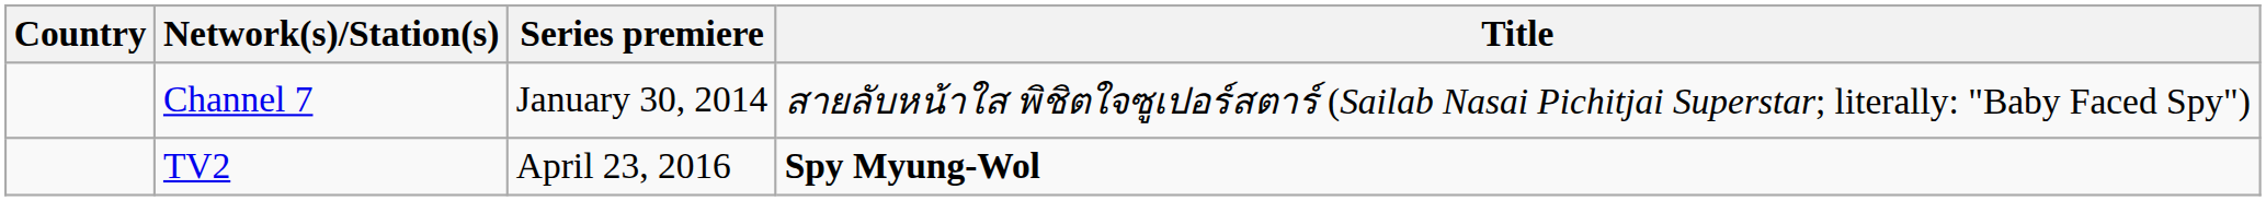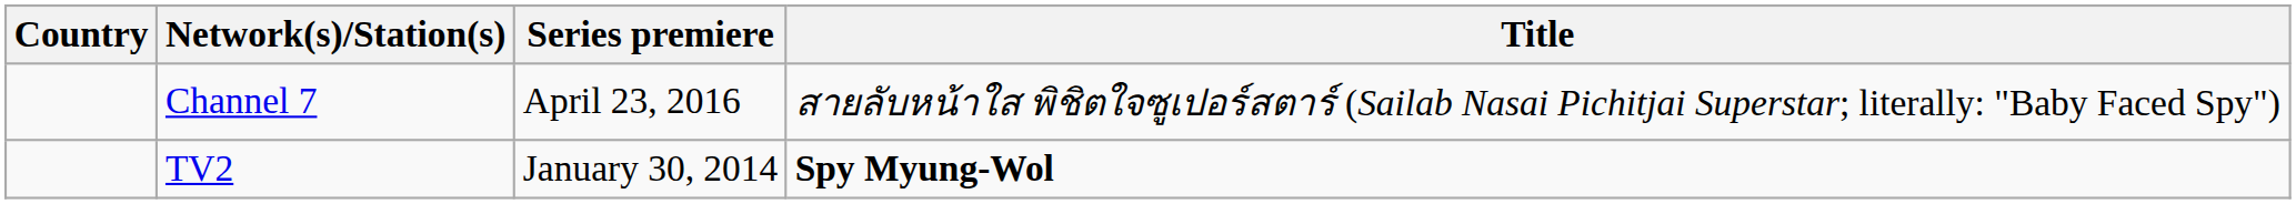Channel 7 | Series premiere: January 30, 2014 -> April 23, 2016
TV2 | Series premiere: April 23, 2016 -> January 30, 2014
